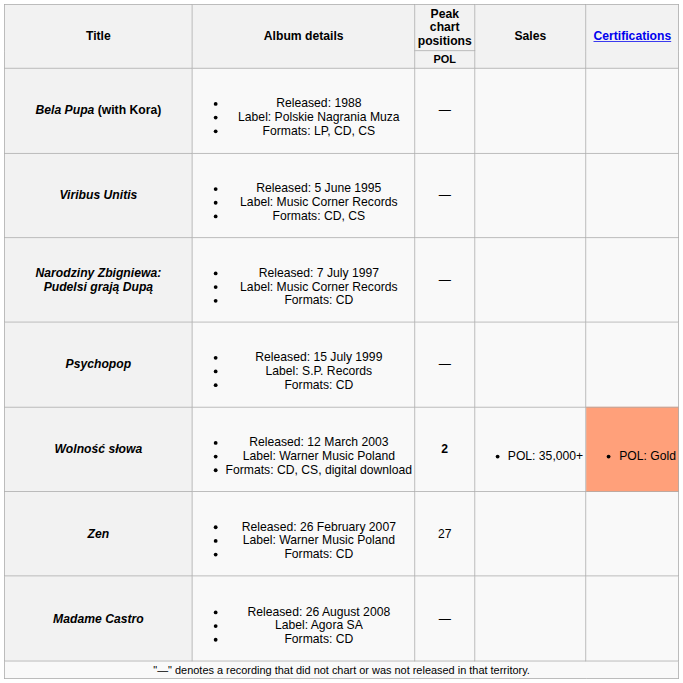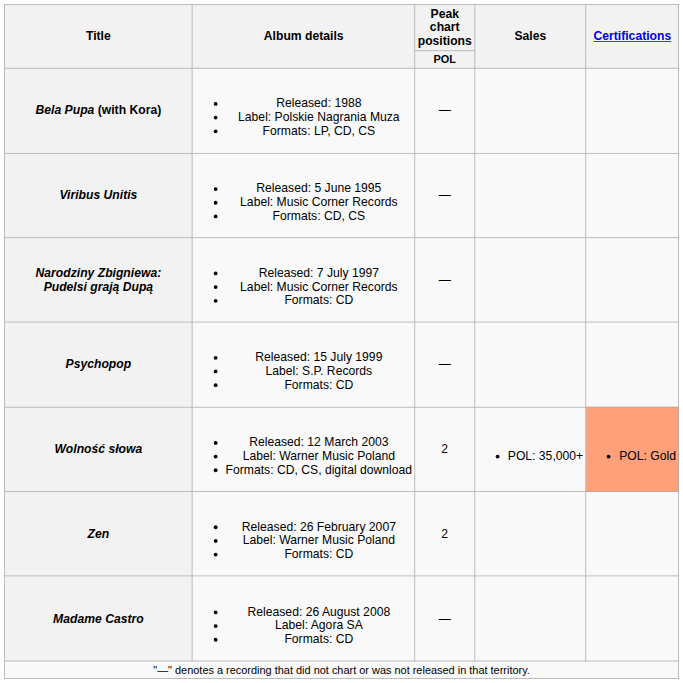Wolność słowa | Peak chart positions / POL: bold -> normal
Zen | Peak chart positions / POL: 27 -> 2
